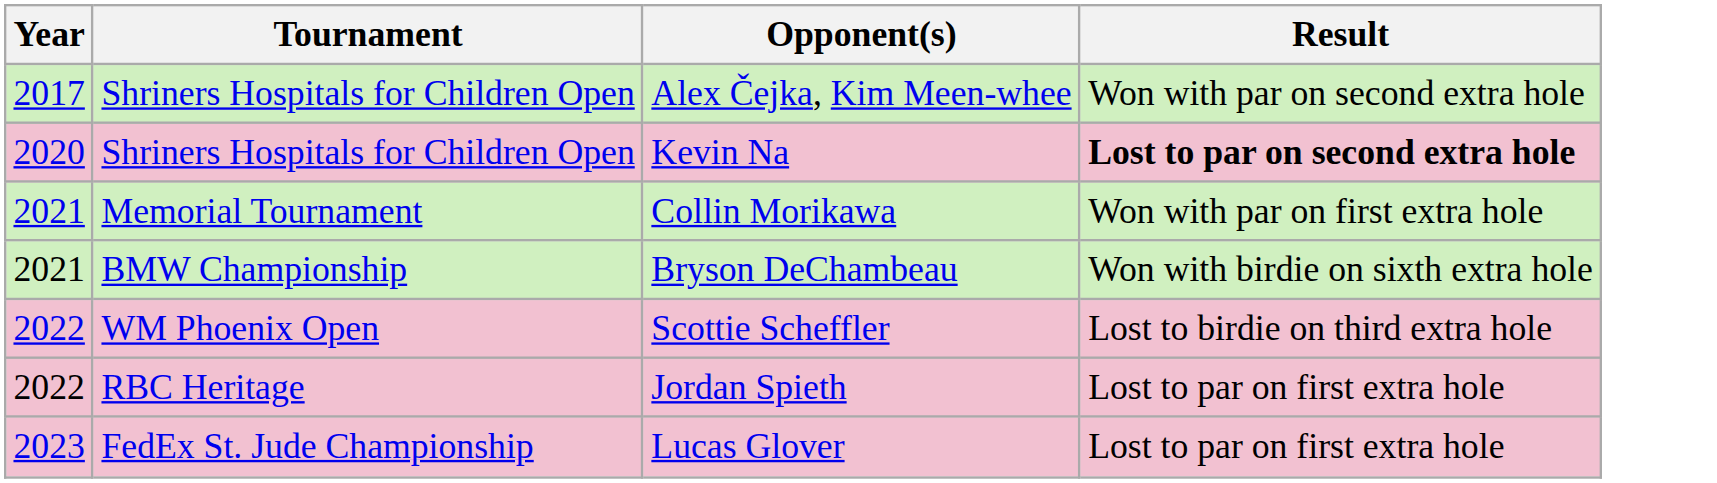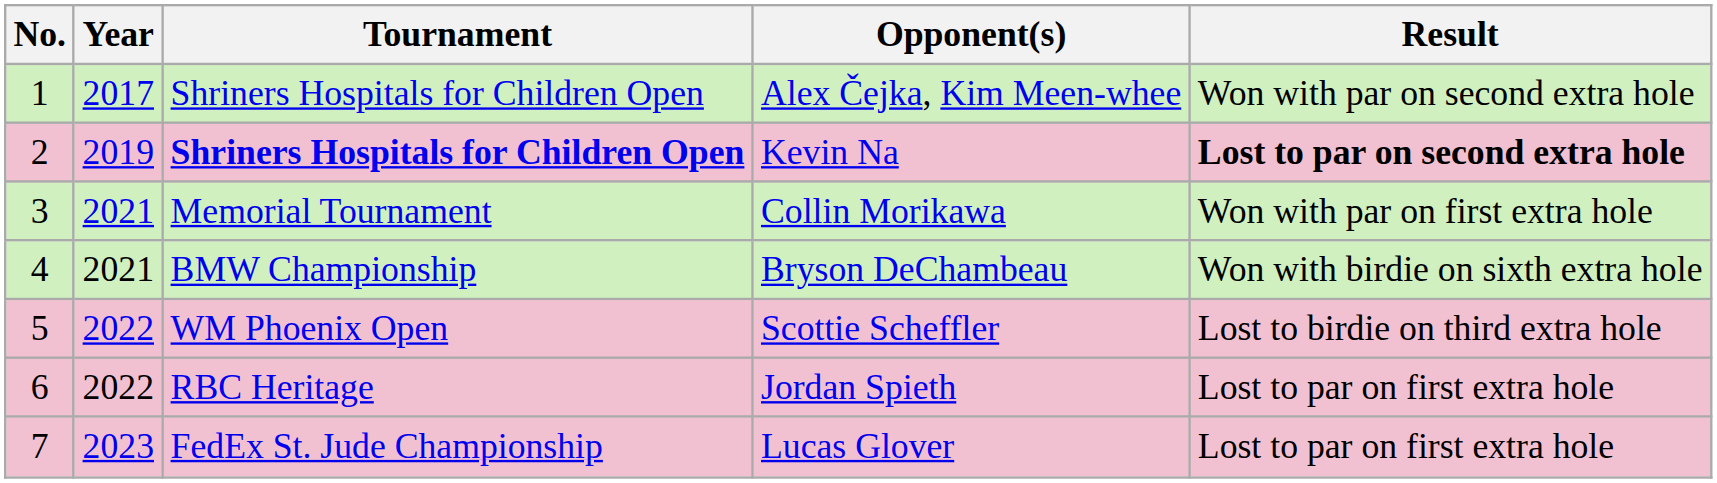+ column: No. | 1 | 2 | 3 | 4 | 5 | 6 | 7
Kevin Na | Year: 2020 -> 2019
Kevin Na | Tournament: normal -> bold
